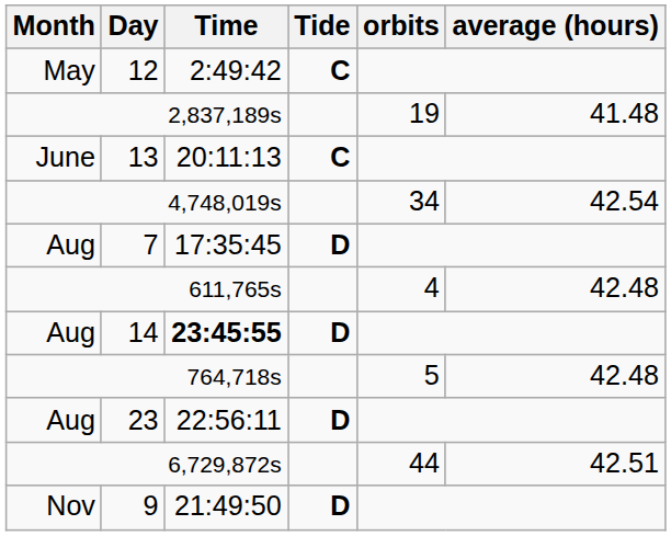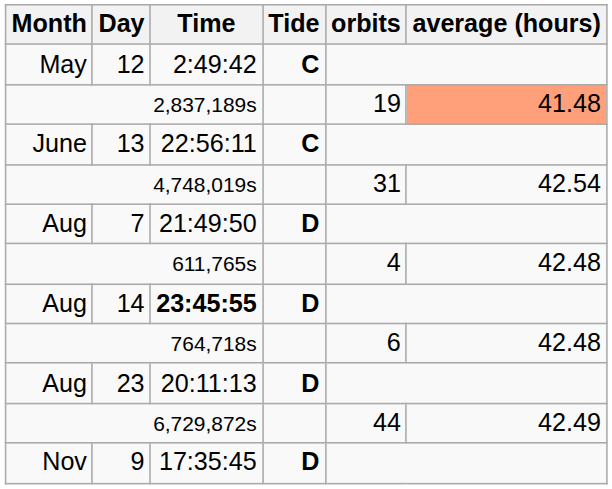2,837,189s | average (hours): no background -> lightsalmon background
13 | Time: 20:11:13 -> 22:56:11
4,748,019s | orbits: 34 -> 31
7 | Time: 17:35:45 -> 21:49:50
764,718s | orbits: 5 -> 6
23 | Time: 22:56:11 -> 20:11:13
6,729,872s | average (hours): 42.51 -> 42.49
9 | Time: 21:49:50 -> 17:35:45
